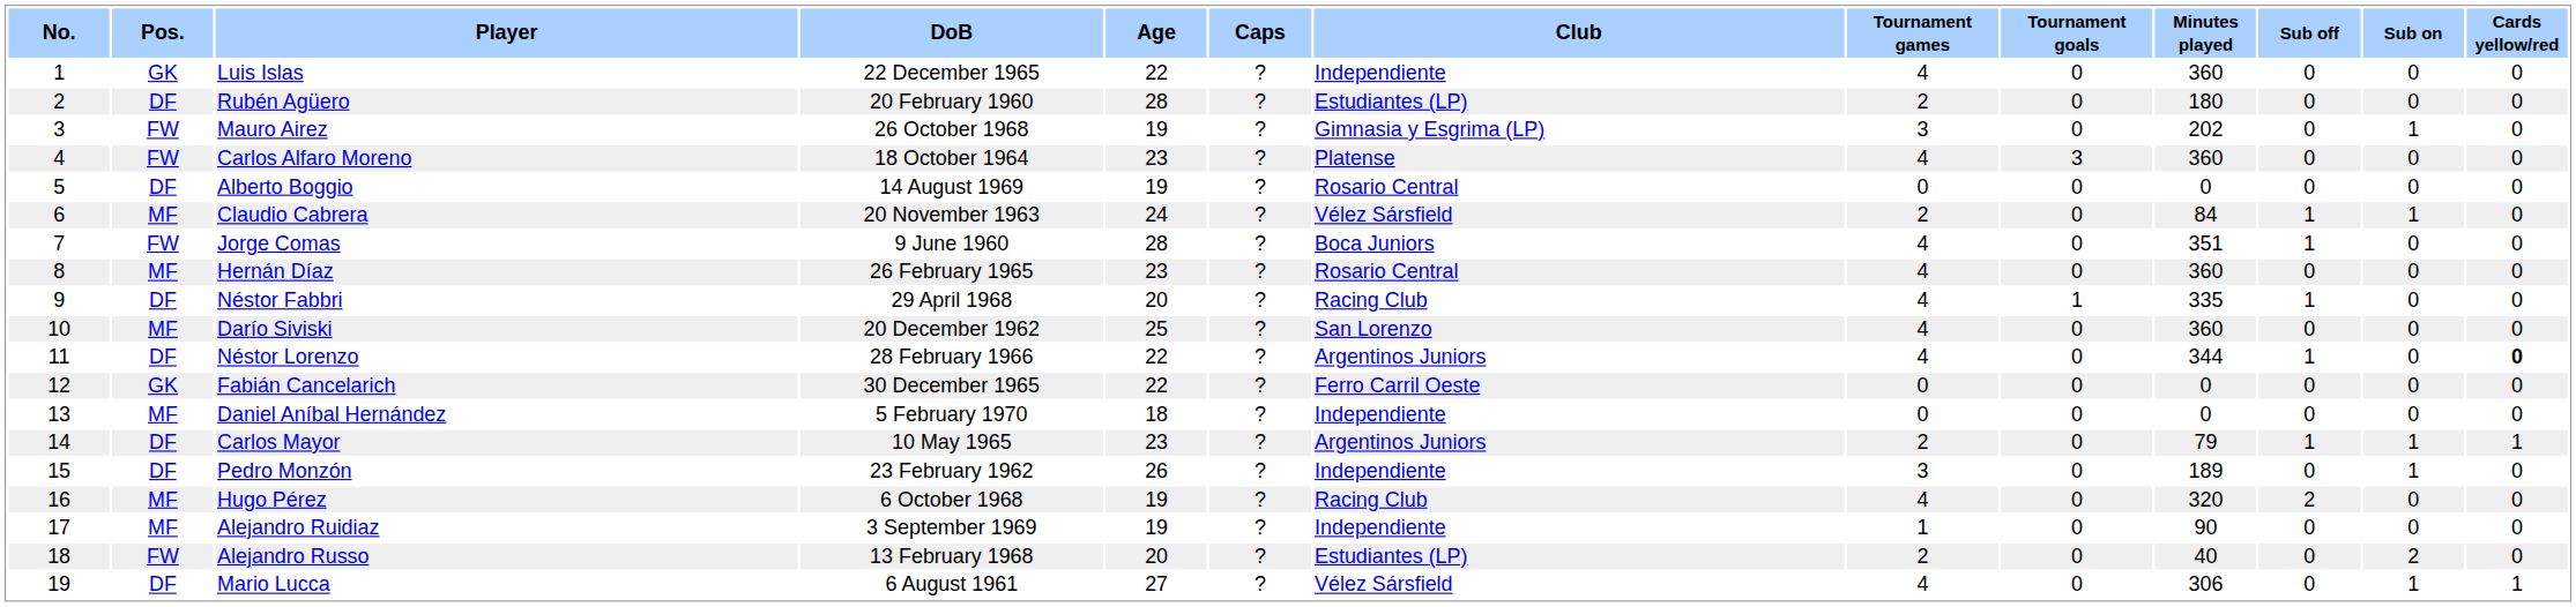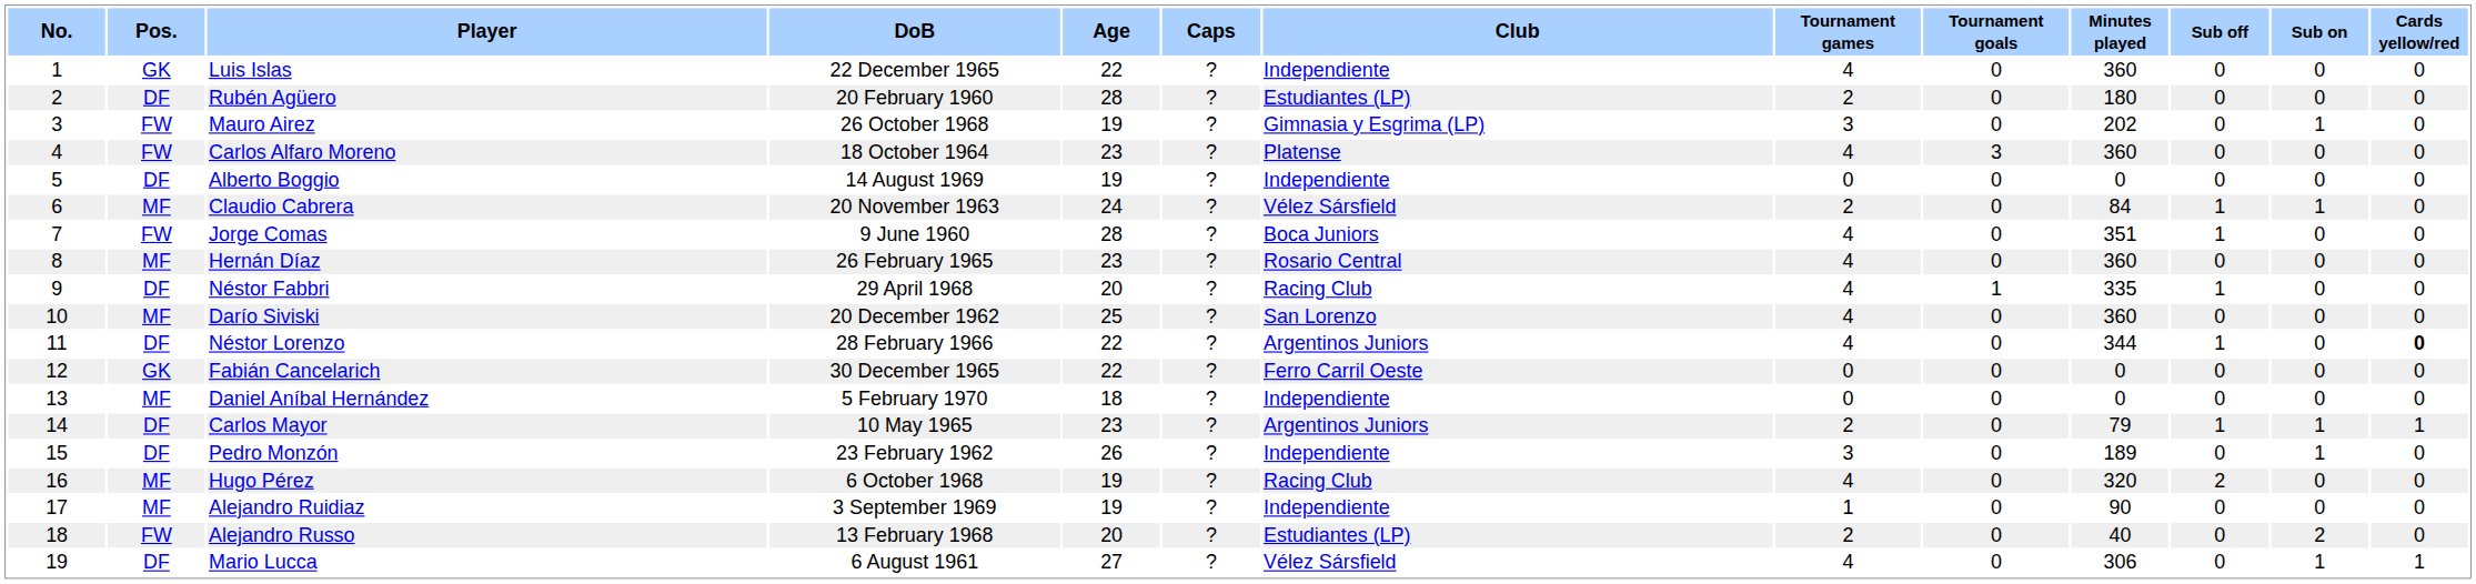Alberto Boggio | Club: Rosario Central -> Independiente
